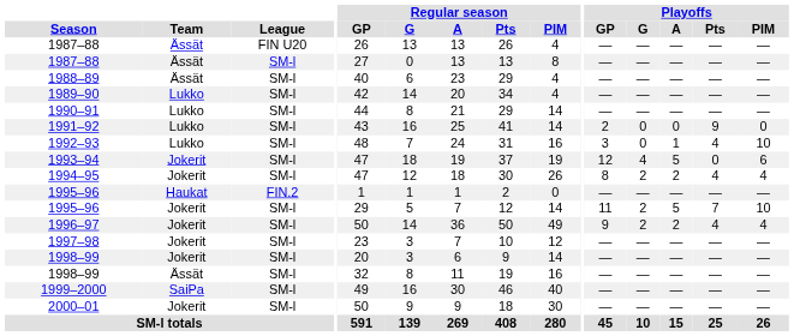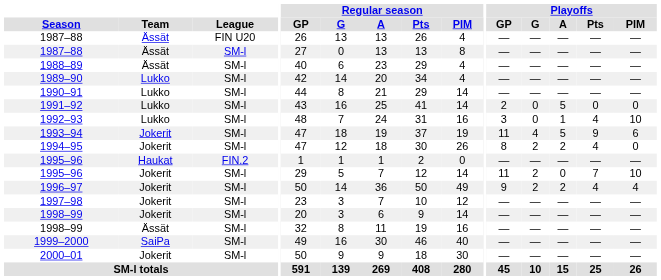1991–92 | Playoffs / A: 0 -> 5
1991–92 | Playoffs / Pts: 9 -> 0
1993–94 | Playoffs / GP: 12 -> 11
1993–94 | Playoffs / Pts: 0 -> 9
1994–95 | Playoffs / PIM: 4 -> 0
1995–96 / Jokerit | Playoffs / A: 5 -> 0
